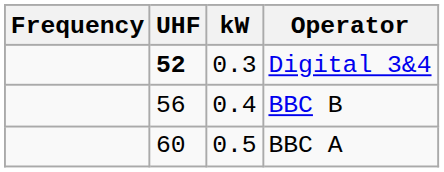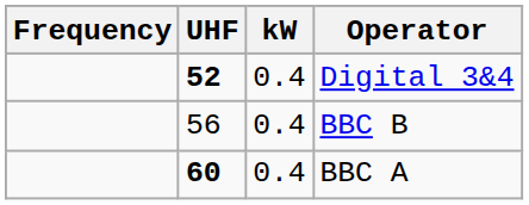Digital 3&4 | kW: 0.3 -> 0.4
BBC A | UHF: normal -> bold
BBC A | kW: 0.5 -> 0.4
